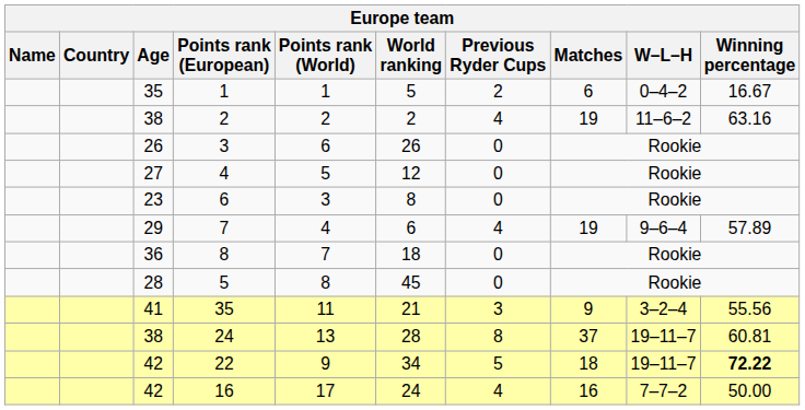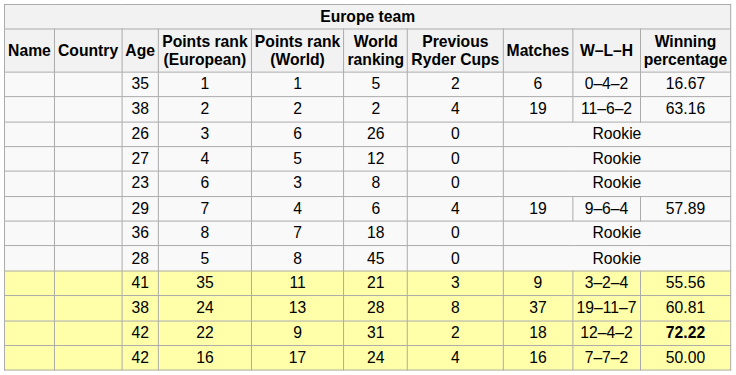22 | World ranking: 34 -> 31
22 | Previous Ryder Cups: 5 -> 2
22 | W–L–H: 19–11–7 -> 12–4–2
